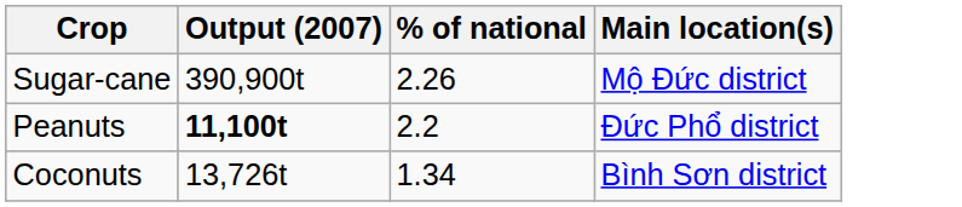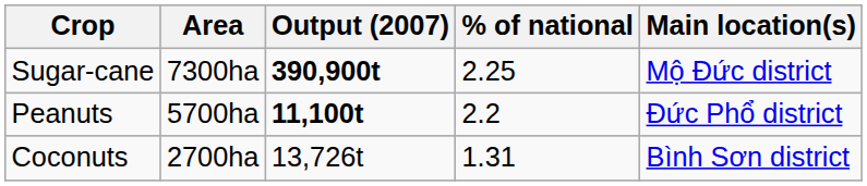+ column: Area | 7300ha | 5700ha | 2700ha
Sugar-cane | Output (2007): normal -> bold
Sugar-cane | % of national: 2.26 -> 2.25
Coconuts | % of national: 1.34 -> 1.31
